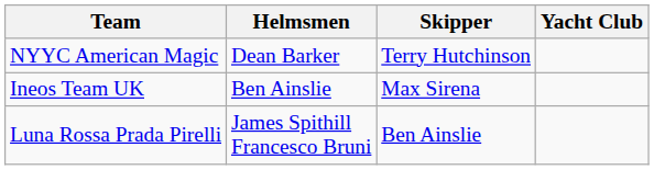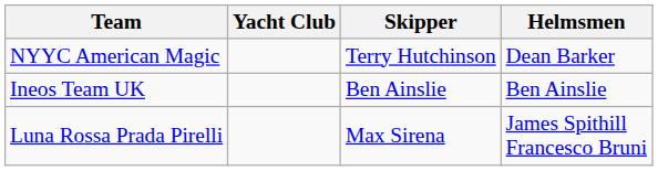columns swapped: Yacht Club <-> Helmsmen
Ineos Team UK | Skipper: Max Sirena -> Ben Ainslie
Luna Rossa Prada Pirelli | Skipper: Ben Ainslie -> Max Sirena
